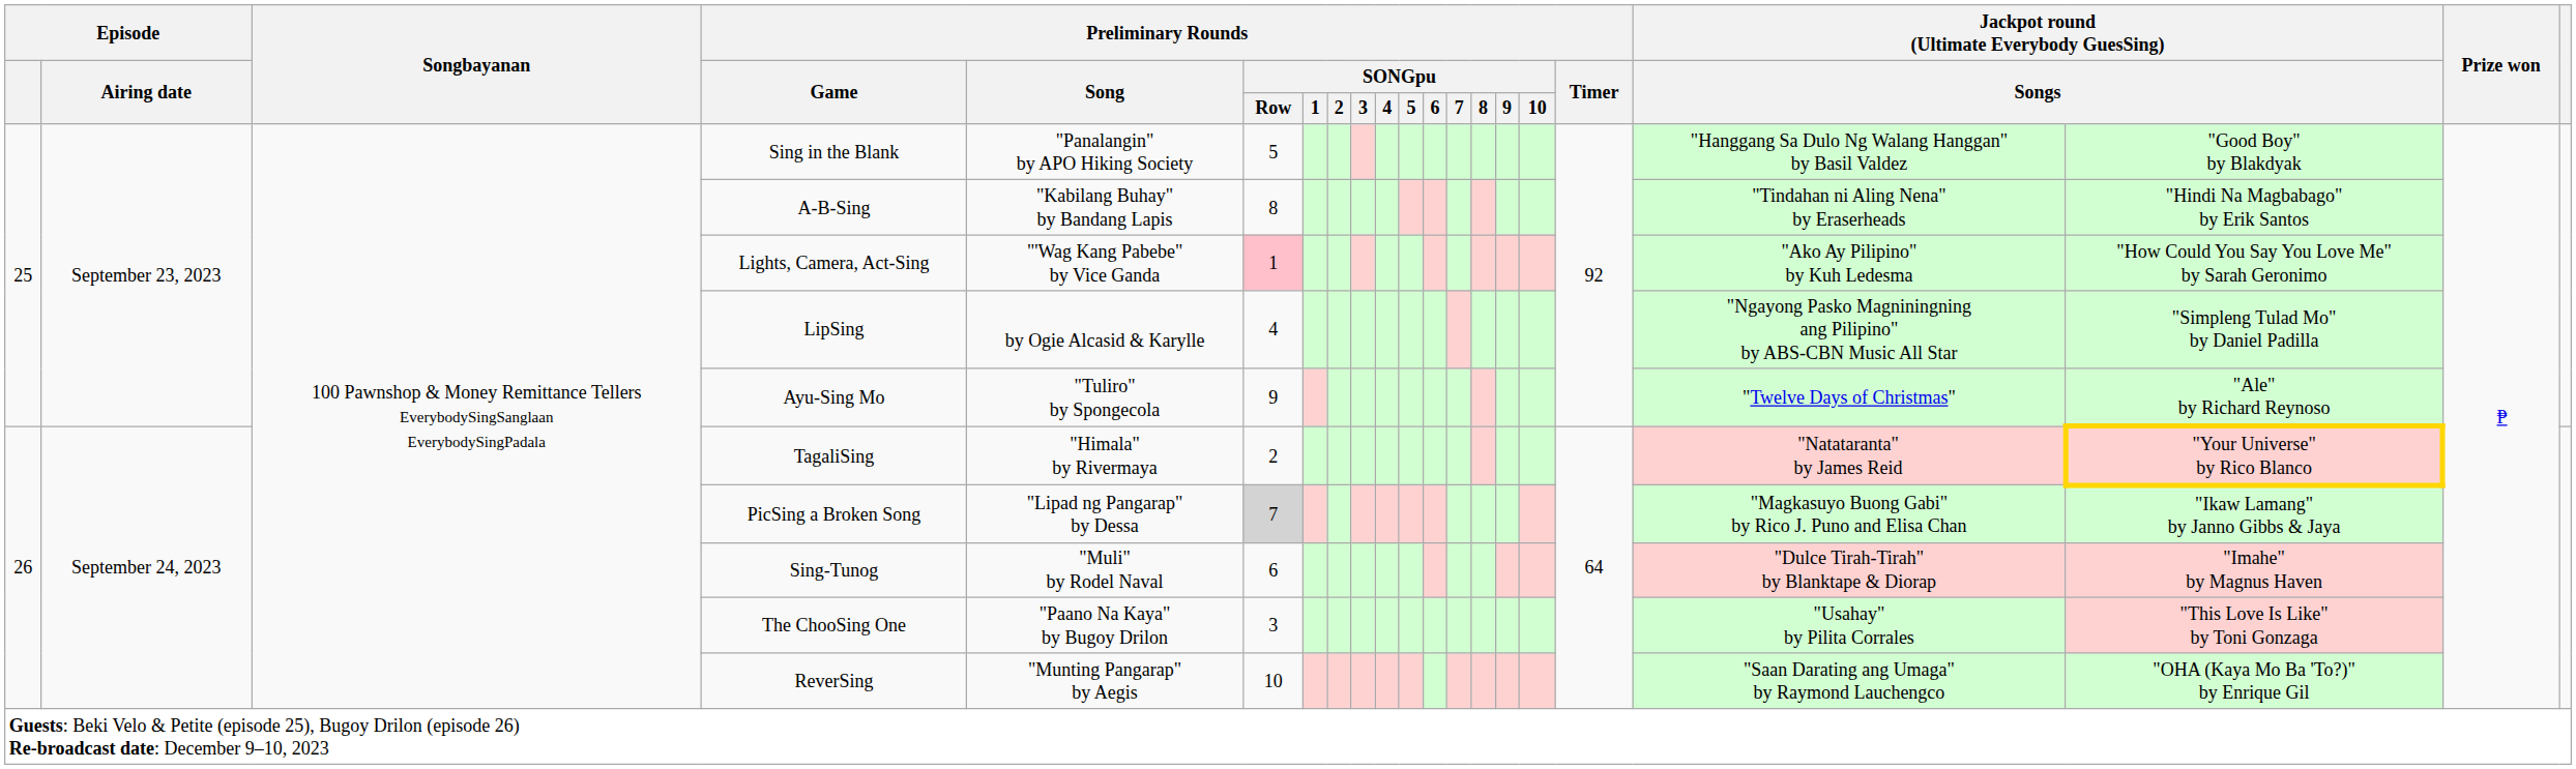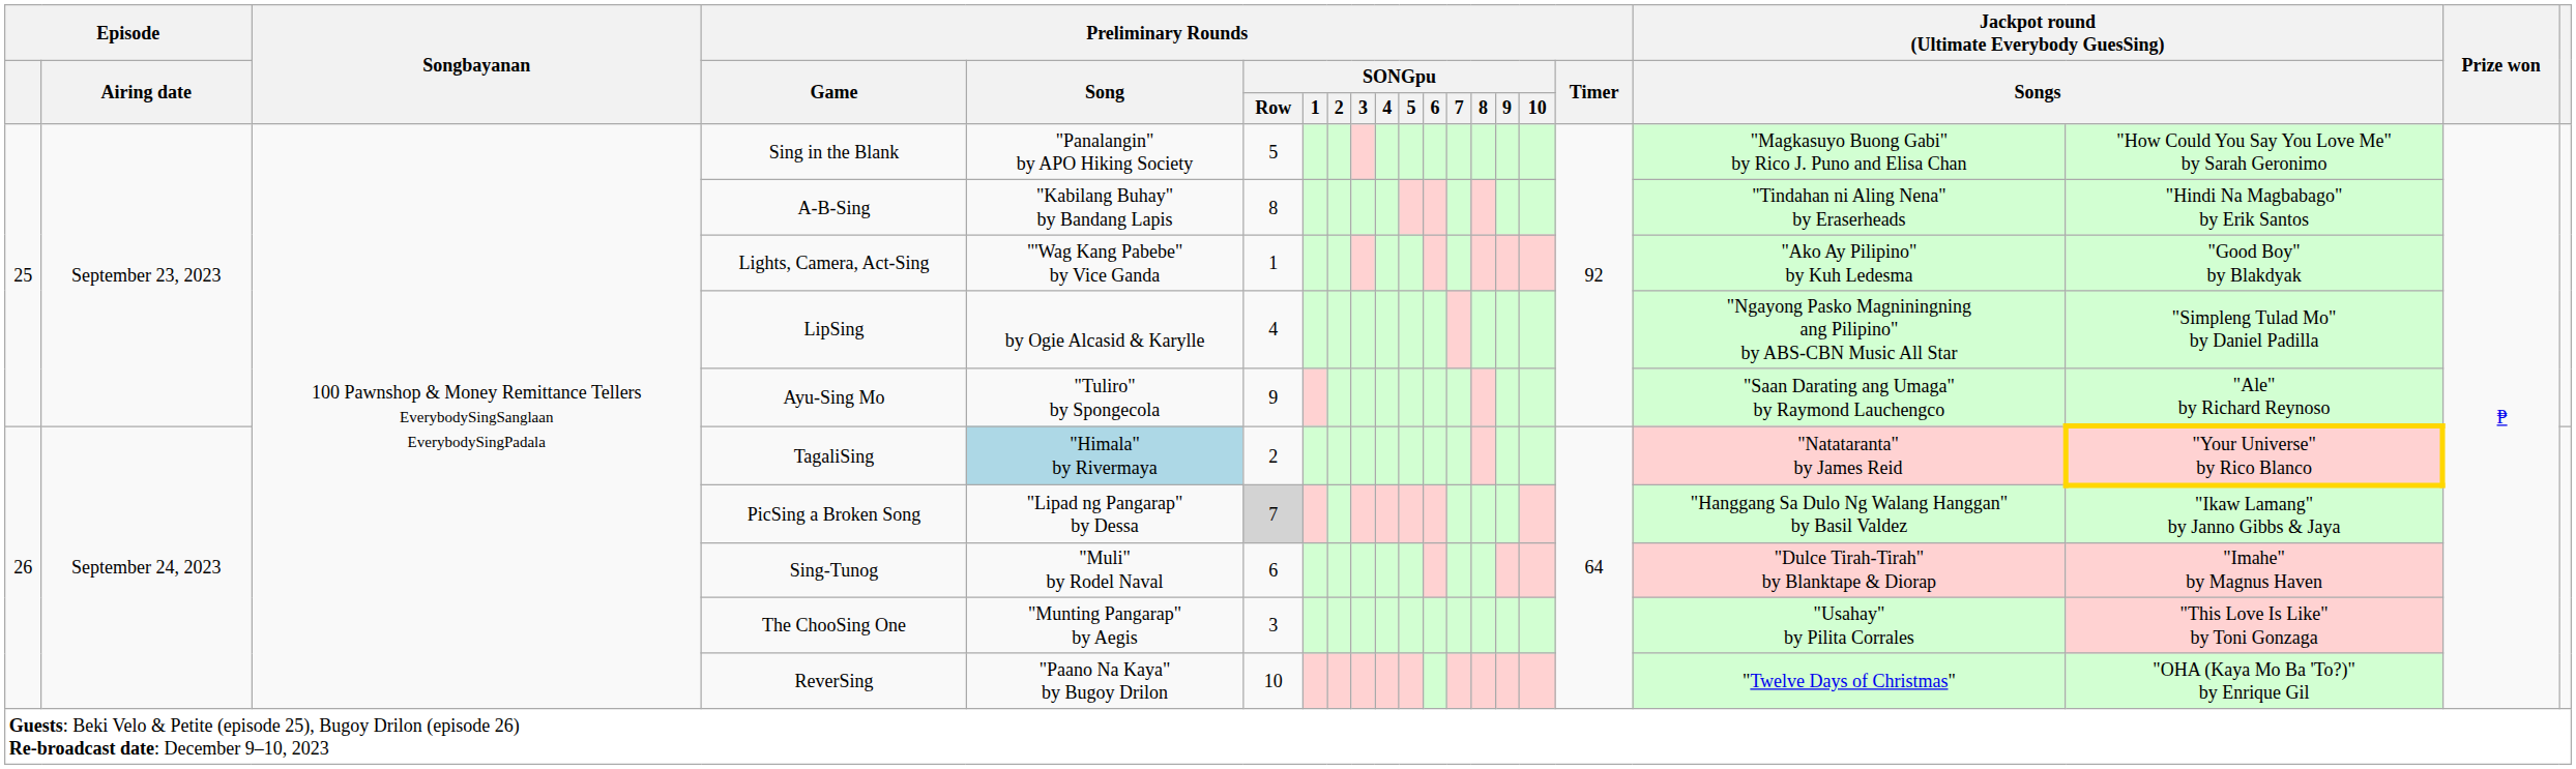Sing in the Blank | column 18: "Hanggang Sa Dulo Ng Walang Hanggan" by Basil Valdez -> "Magkasuyo Buong Gabi" by Rico J. Puno and Elisa Chan
Sing in the Blank | column 19: "Good Boy" by Blakdyak -> "How Could You Say You Love Me" by Sarah Geronimo
Lights, Camera, Act-Sing | Preliminary Rounds / SONGpu / Row: pink background -> no background
Lights, Camera, Act-Sing | column 19: "How Could You Say You Love Me" by Sarah Geronimo -> "Good Boy" by Blakdyak
Ayu-Sing Mo | column 18: "Twelve Days of Christmas" -> "Saan Darating ang Umaga" by Raymond Lauchengco
TagaliSing | Preliminary Rounds / Song: no background -> lightblue background
PicSing a Broken Song | column 18: "Magkasuyo Buong Gabi" by Rico J. Puno and Elisa Chan -> "Hanggang Sa Dulo Ng Walang Hanggan" by Basil Valdez
The ChooSing One | Preliminary Rounds / Song: "Paano Na Kaya" by Bugoy Drilon -> "Munting Pangarap" by Aegis
ReverSing | Preliminary Rounds / Song: "Munting Pangarap" by Aegis -> "Paano Na Kaya" by Bugoy Drilon
ReverSing | column 18: "Saan Darating ang Umaga" by Raymond Lauchengco -> "Twelve Days of Christmas"
